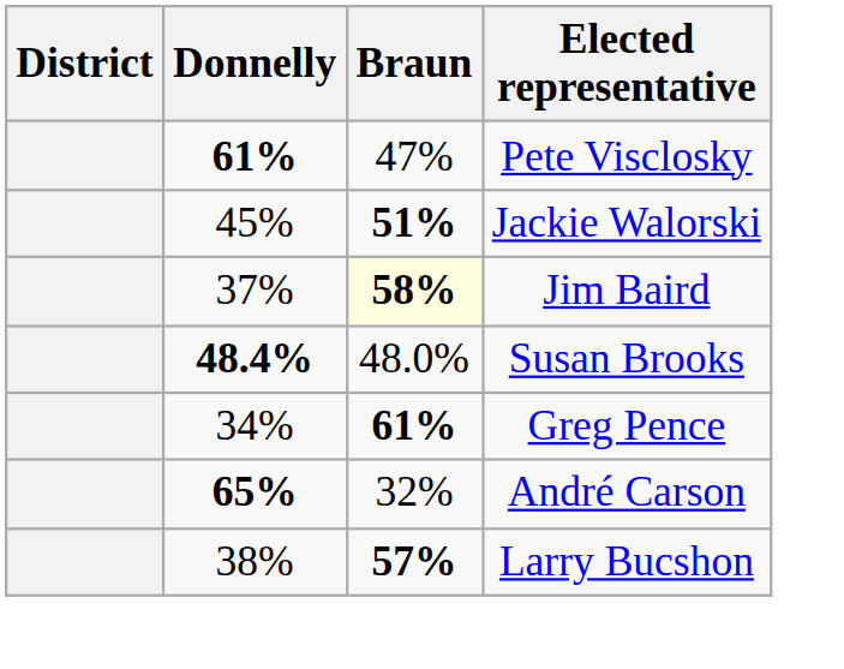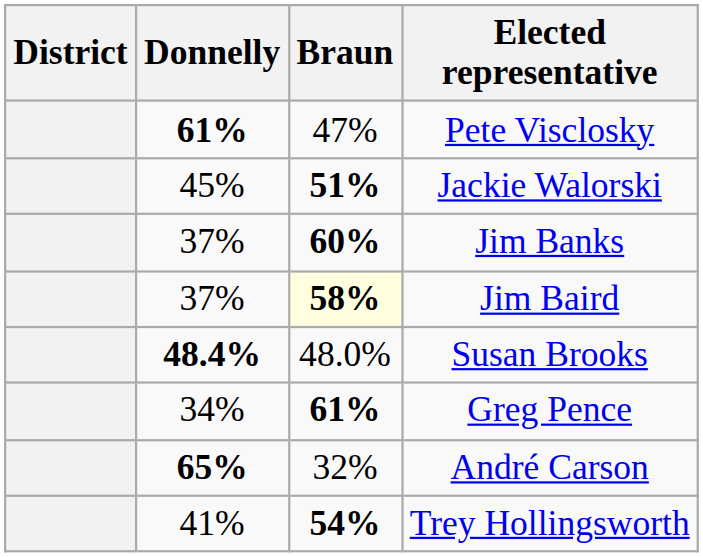+ row: 37% | 60% | Jim Banks
- row: 38% | 57% | Larry Bucshon
+ row: 41% | 54% | Trey Hollingsworth
